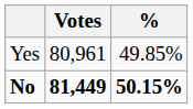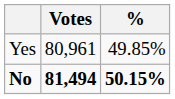No | Votes: 81,449 -> 81,494
